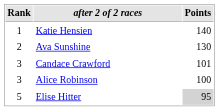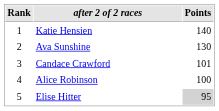Alice Robinson | Rank: 3 -> 4
